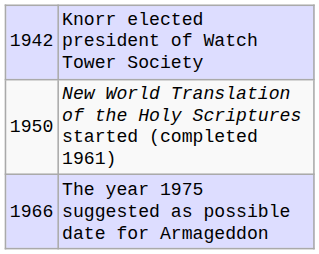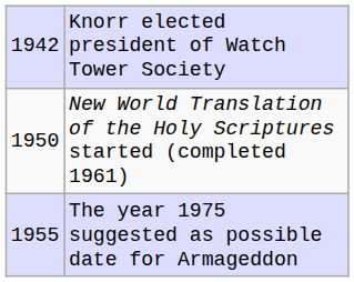The year 1975 suggested as possible date for Armageddon | column 1: 1966 -> 1955
